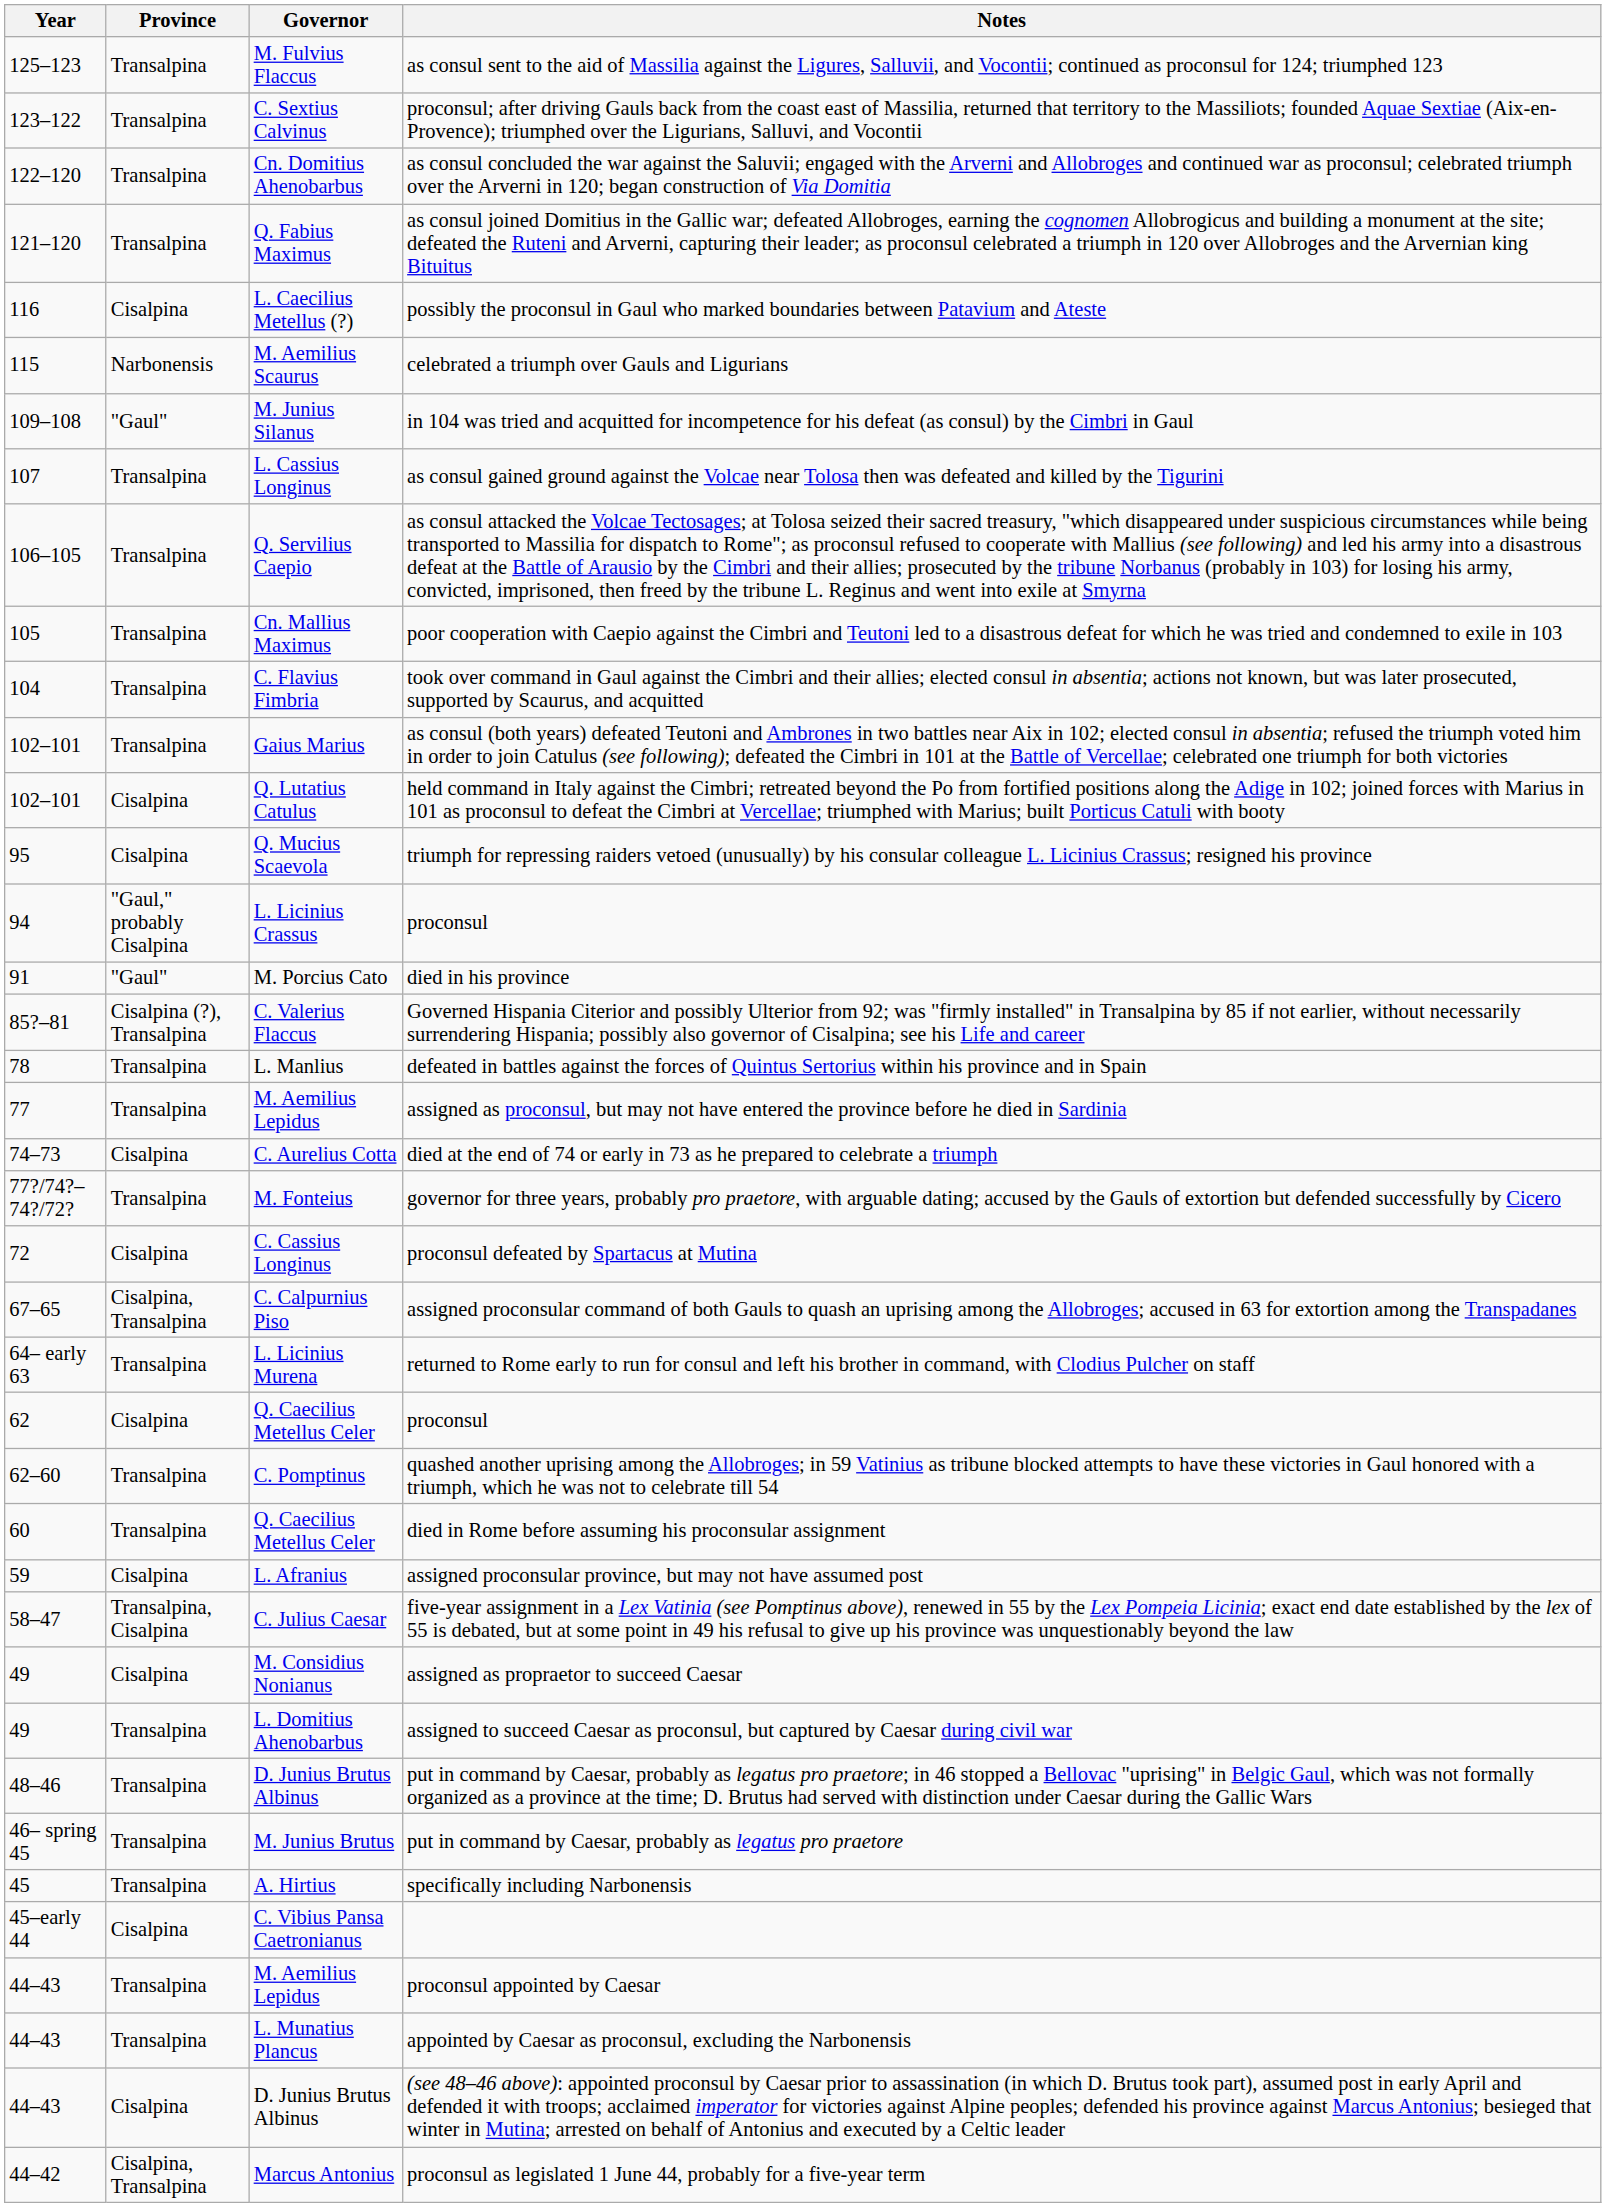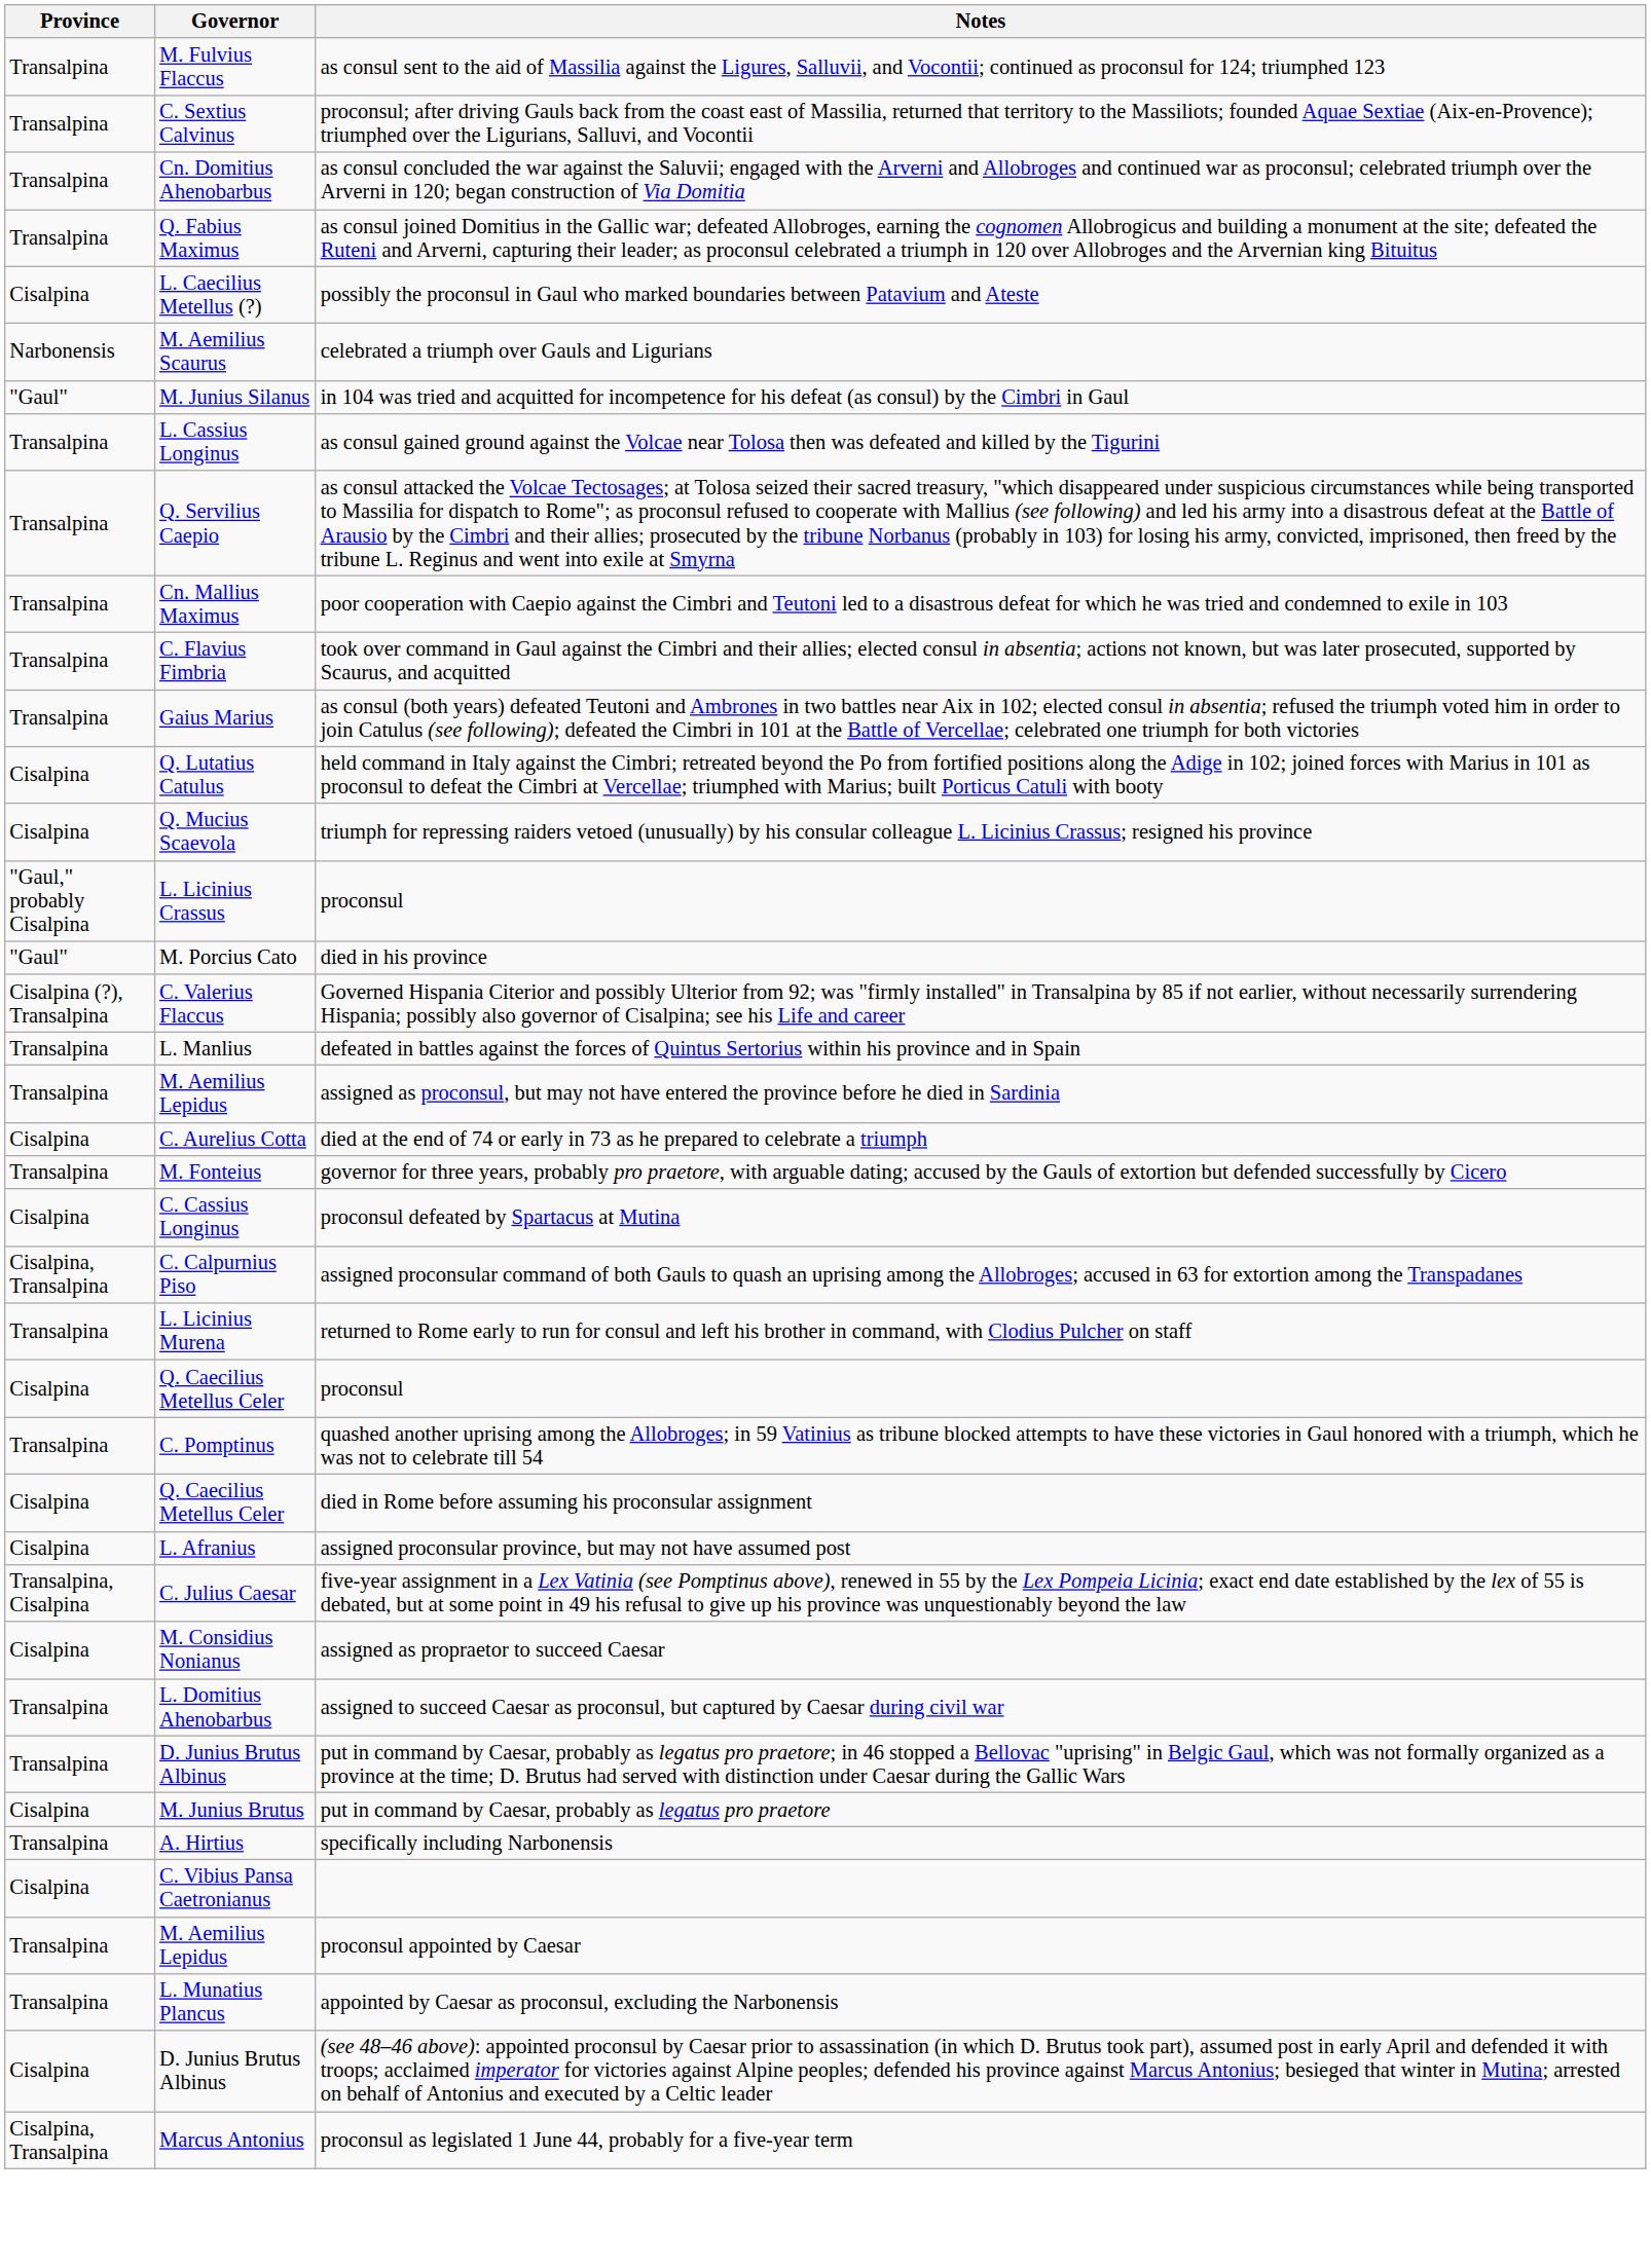- column: Year | 125–123 | 123–122 | 122–120 | 121–120 | 116 | 115 | 109–108 | 107 | 106–105 | 105 | 104 | 102–101 | 102–101 | 95 | 94 | 91 | 85?–81 | 78 | 77 | 74–73 | 77?/74?–74?/72? | 72 | 67–65 | 64– early 63 | 62 | 62–60 | 60 | 59 | 58–47 | 49 | 49 | 48–46 | 46– spring 45 | 45 | 45–early 44 | 44–43 | 44–43 | 44–43 | 44–42
died in Rome before assuming his proconsular assignment | Province: Transalpina -> Cisalpina
put in command by Caesar, probably as legatus pro praetore | Province: Transalpina -> Cisalpina
